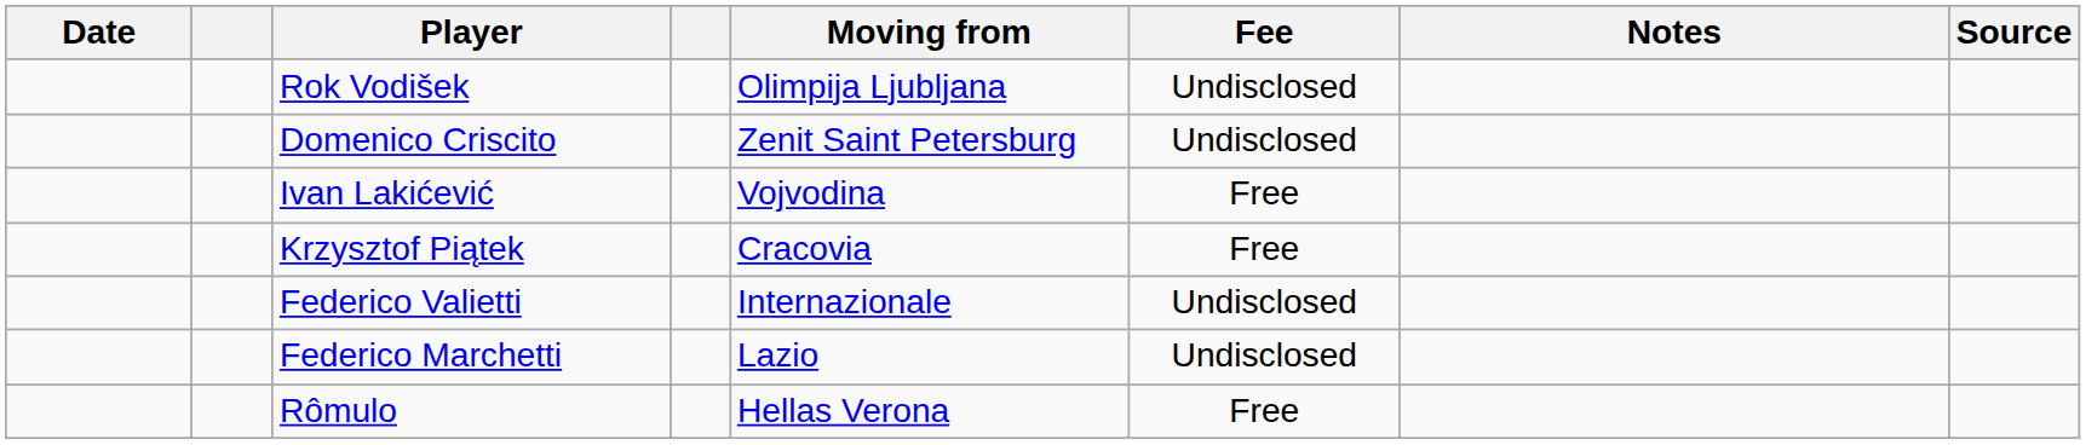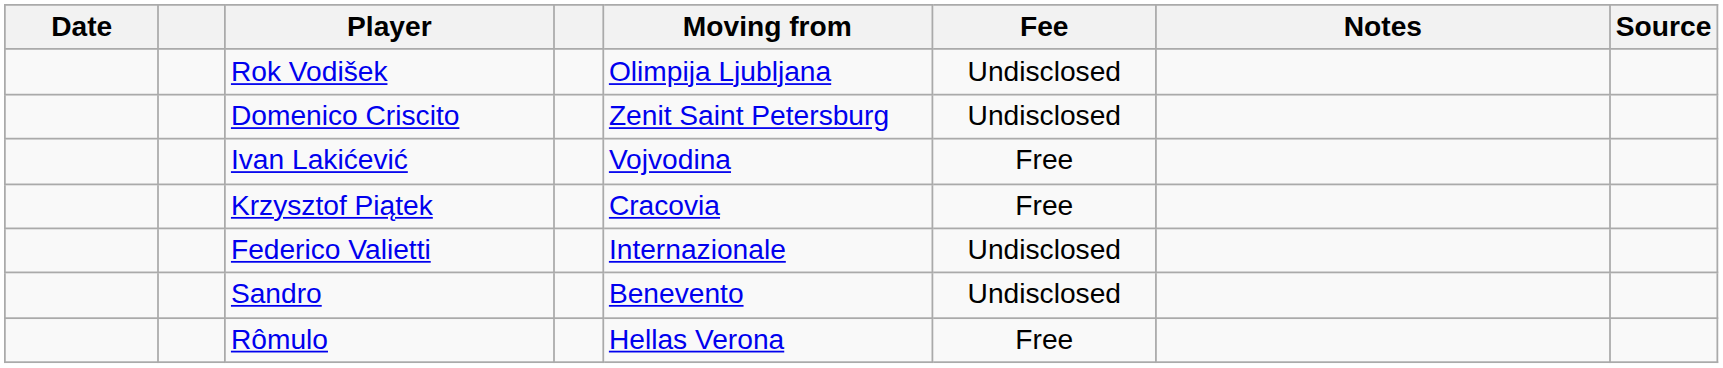- row: Federico Marchetti | Lazio | Undisclosed
+ row: Sandro | Benevento | Undisclosed
